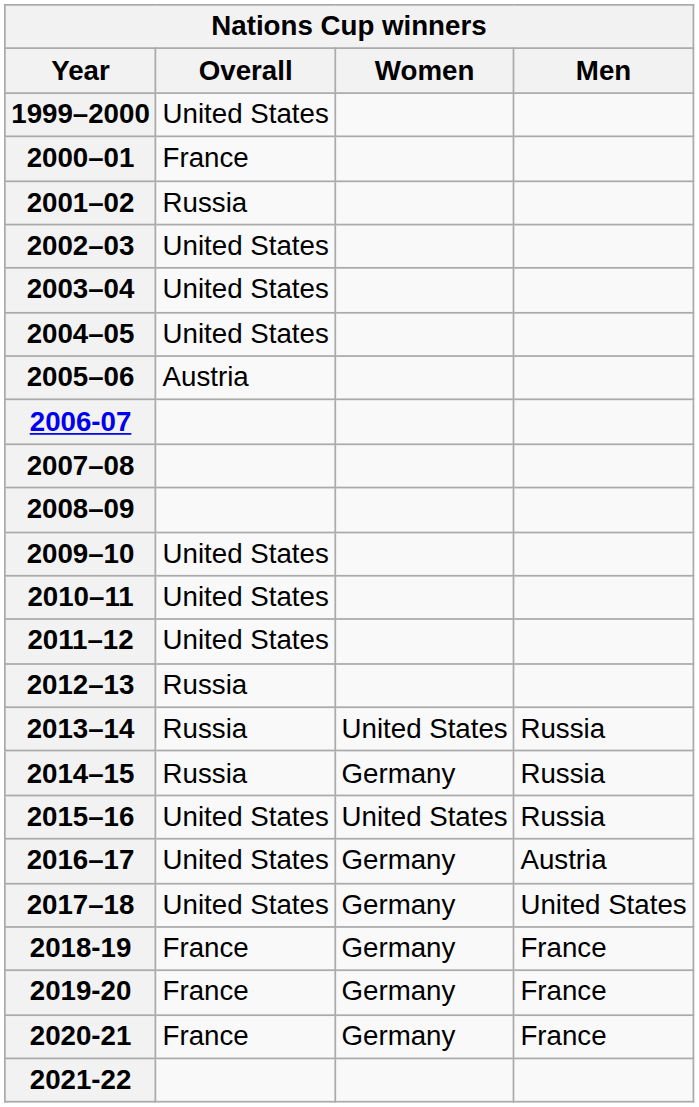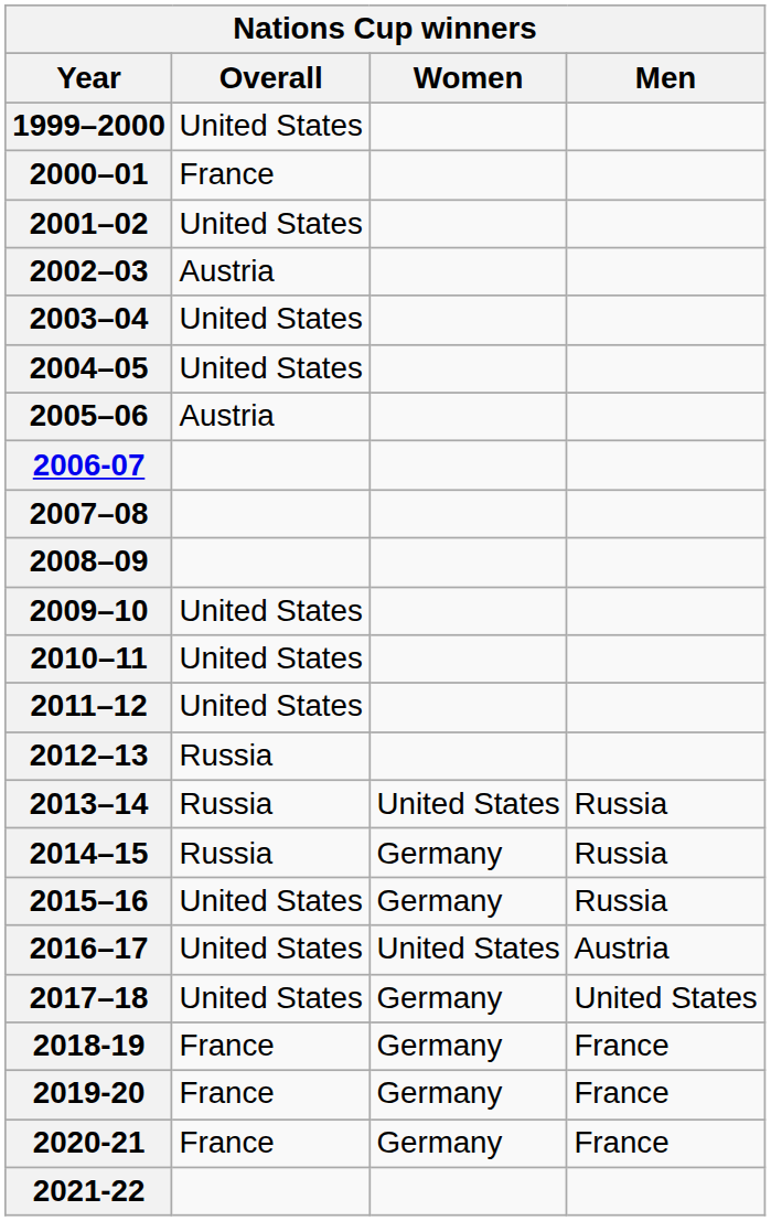2001–02 | Overall: Russia -> United States
2002–03 | Overall: United States -> Austria
2015–16 | Women: United States -> Germany
2016–17 | Women: Germany -> United States
